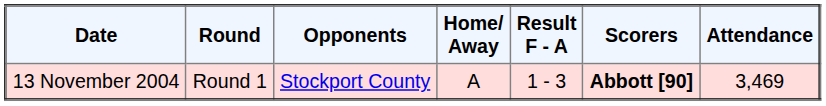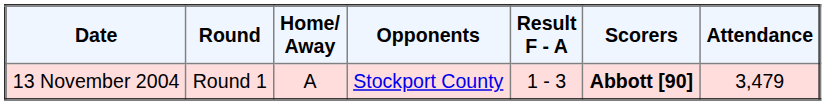columns swapped: Opponents <-> Home/ Away
13 November 2004 | Attendance: 3,469 -> 3,479
